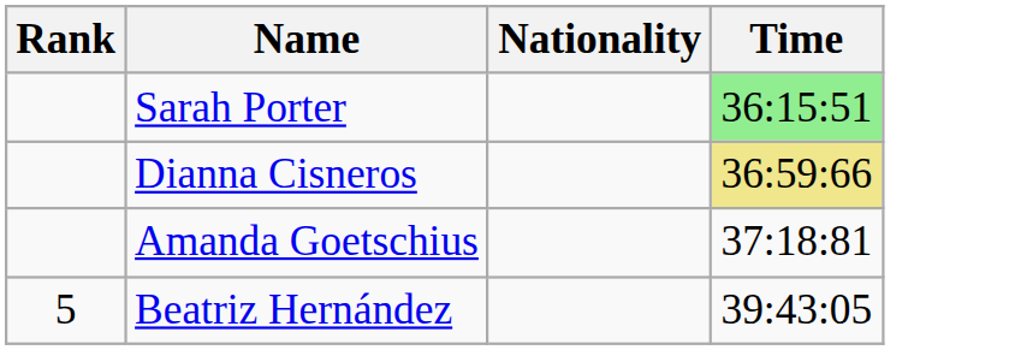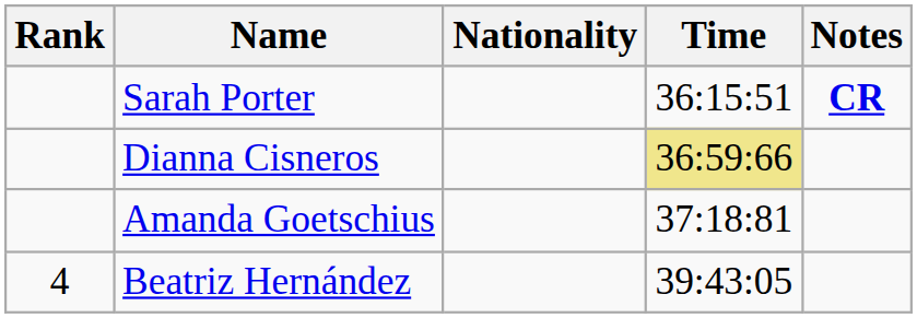+ column: Notes | CR
Sarah Porter | Time: lightgreen background -> no background
Beatriz Hernández | Rank: 5 -> 4
